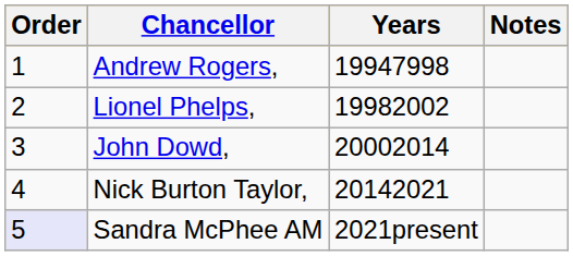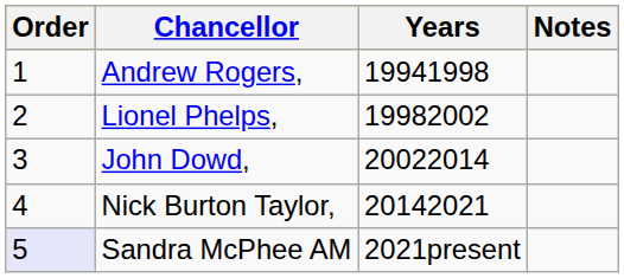Andrew Rogers, | Years: 19947998 -> 19941998
John Dowd, | Years: 20002014 -> 20022014
